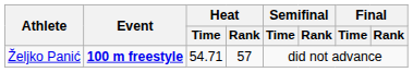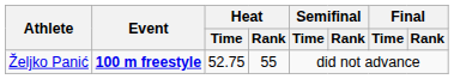Željko Panić | Heat / Time: 54.71 -> 52.75
Željko Panić | Heat / Rank: 57 -> 55
